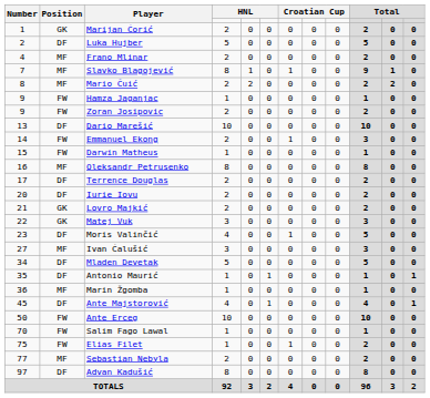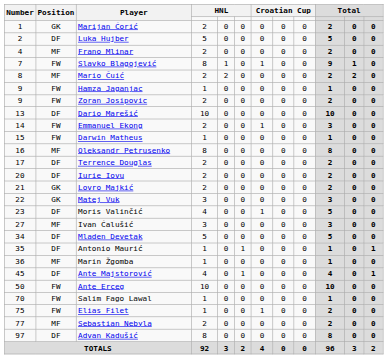Slavko Blagojević | Position: MF -> FW
